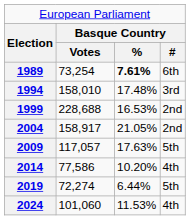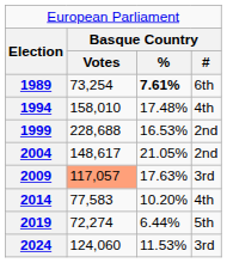1994 | column 4: 3rd -> 4th
2004 | column 2: 158,917 -> 148,617
2009 | column 2: no background -> lightsalmon background
2009 | column 4: 5th -> 3rd
2014 | column 2: 77,586 -> 77,583
2024 | column 2: 101,060 -> 124,060
2024 | column 4: 4th -> 3rd
